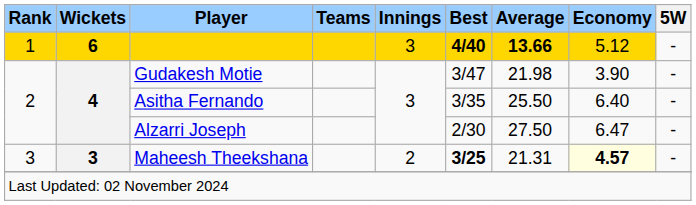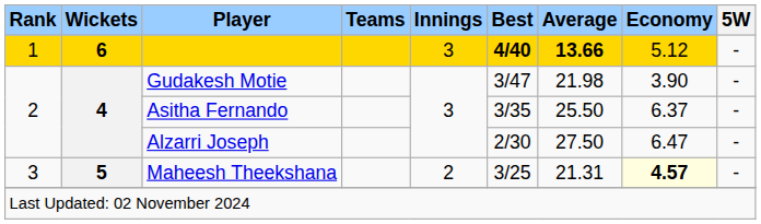Asitha Fernando | Economy: 6.40 -> 6.37
Maheesh Theekshana | Wickets: 3 -> 5
Maheesh Theekshana | Best: bold -> normal
